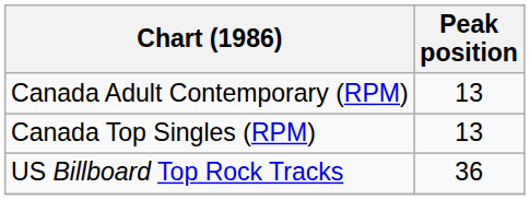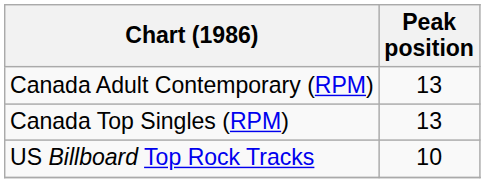US Billboard Top Rock Tracks | Peak position: 36 -> 10
